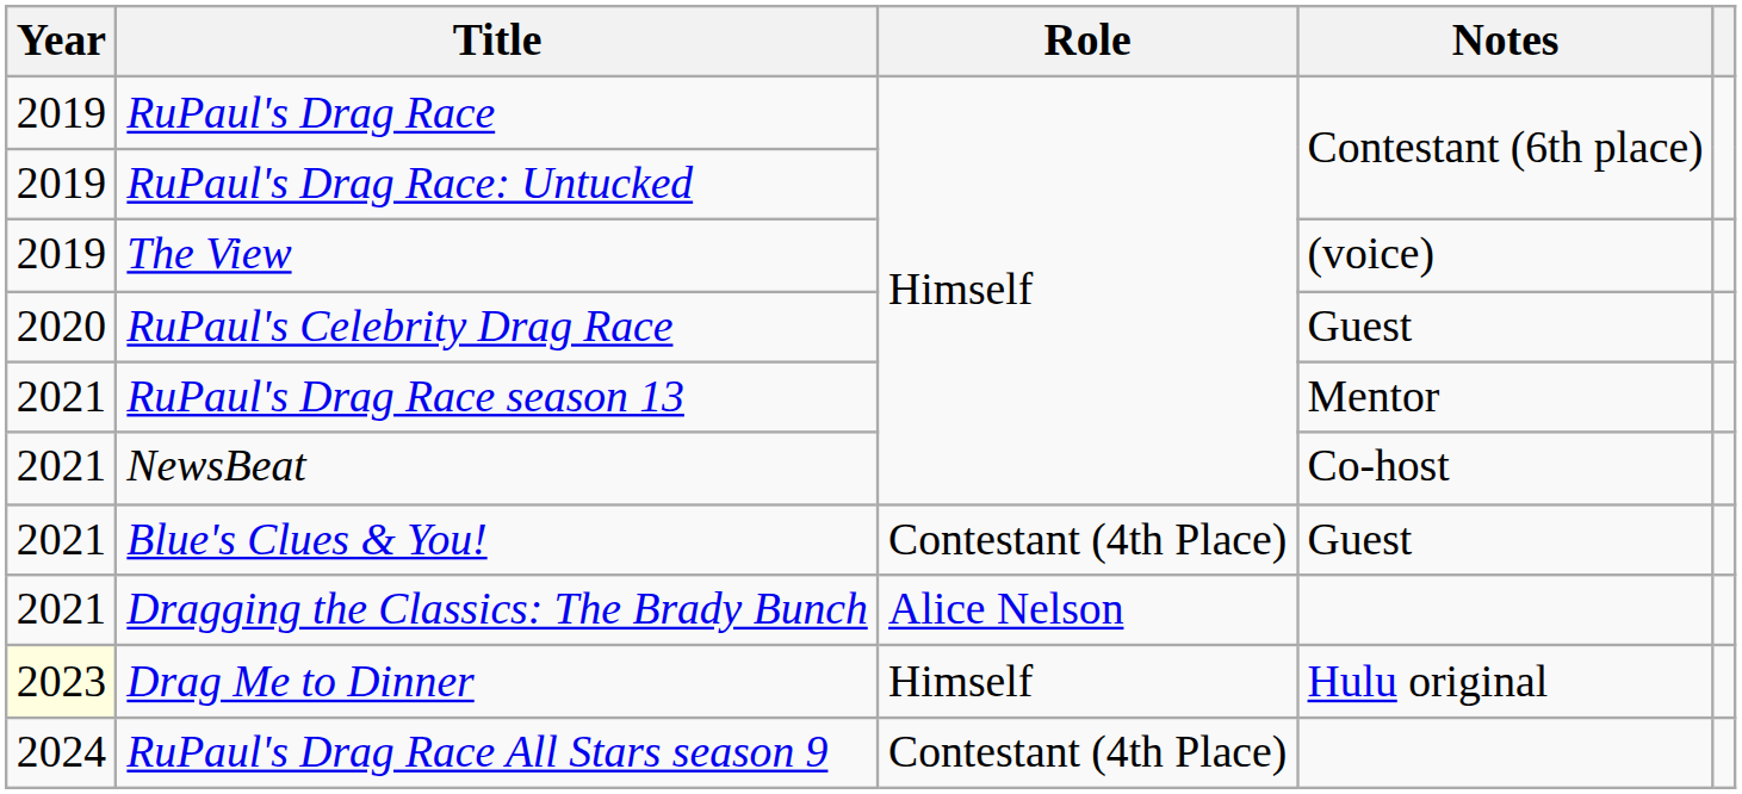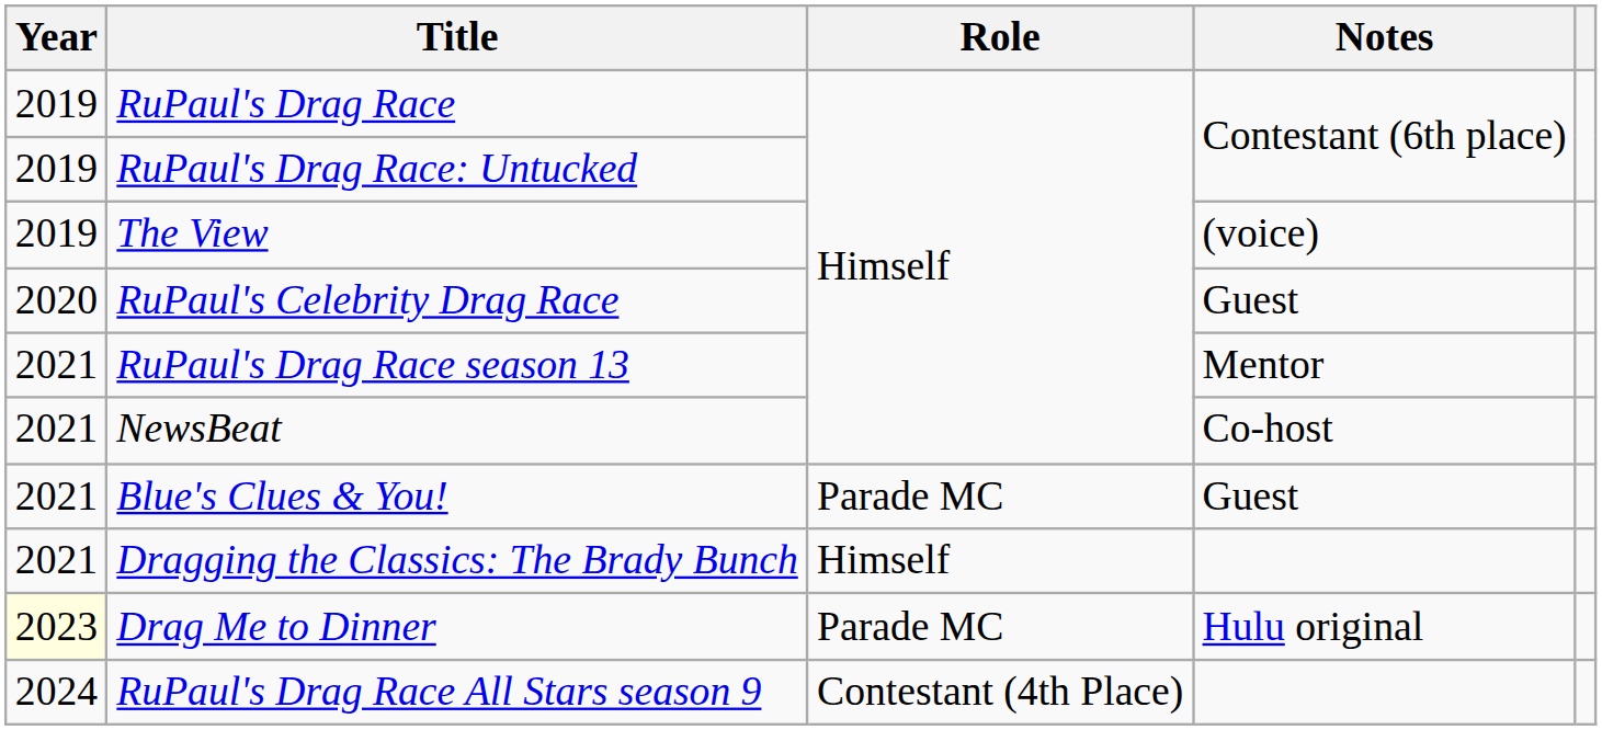Blue's Clues & You! | Role: Contestant (4th Place) -> Parade MC
Dragging the Classics: The Brady Bunch | Role: Alice Nelson -> Himself
Drag Me to Dinner | Role: Himself -> Parade MC
